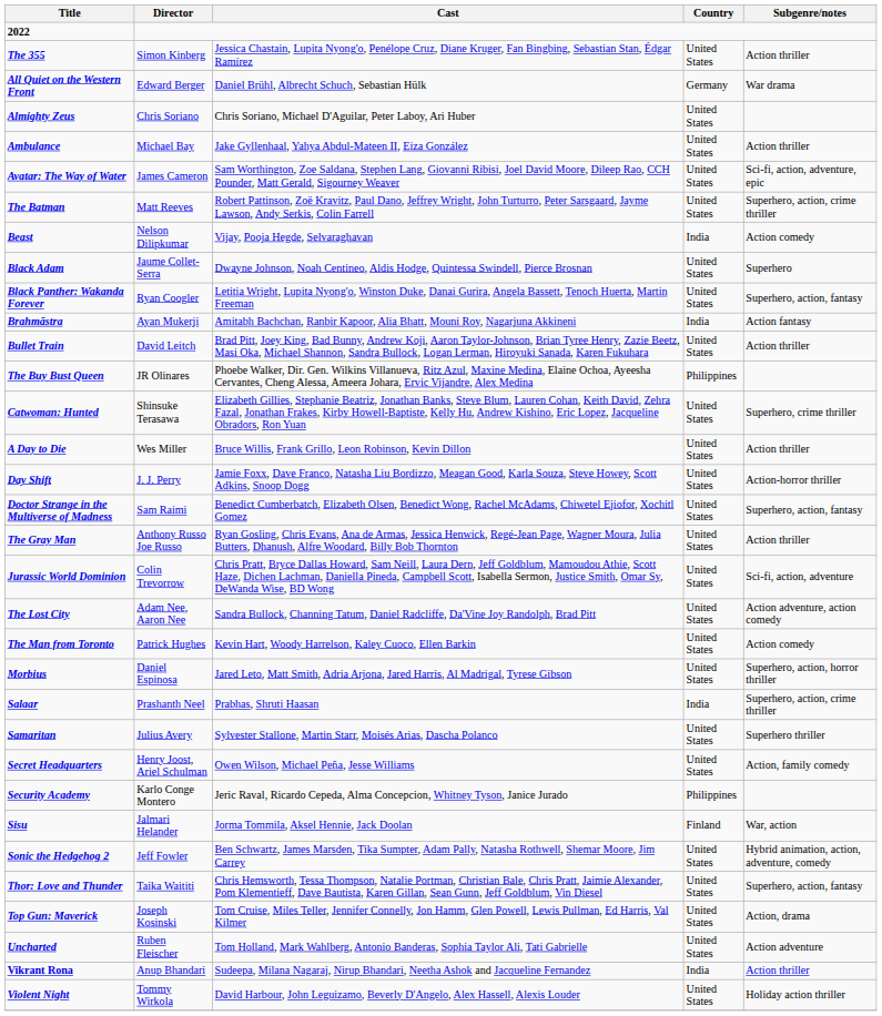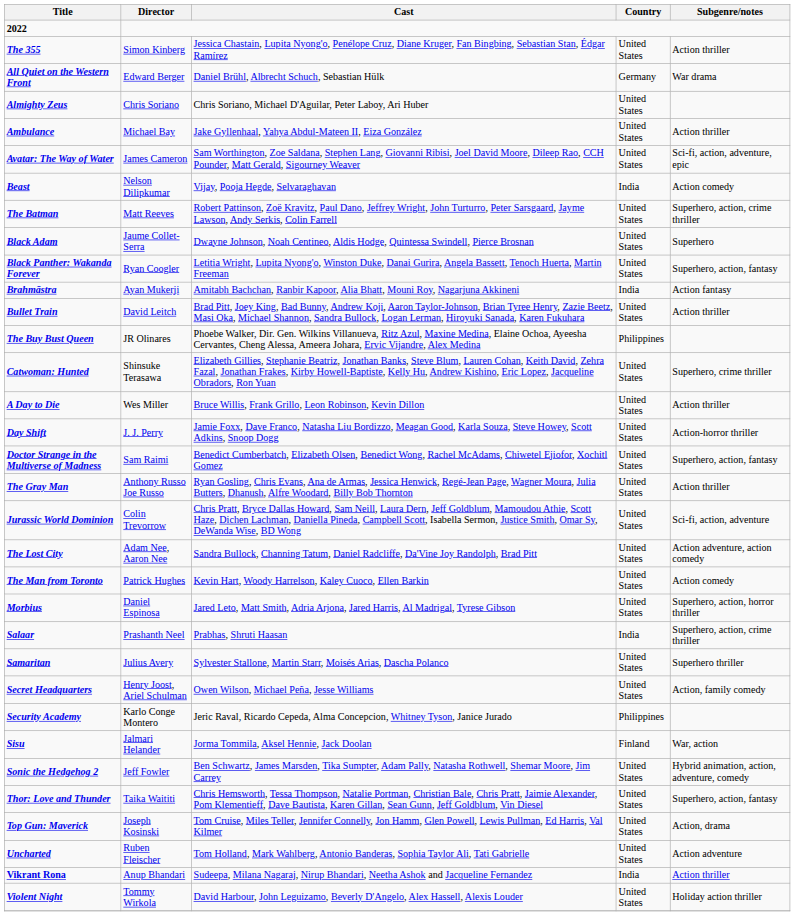rows swapped: The Batman <-> Beast
